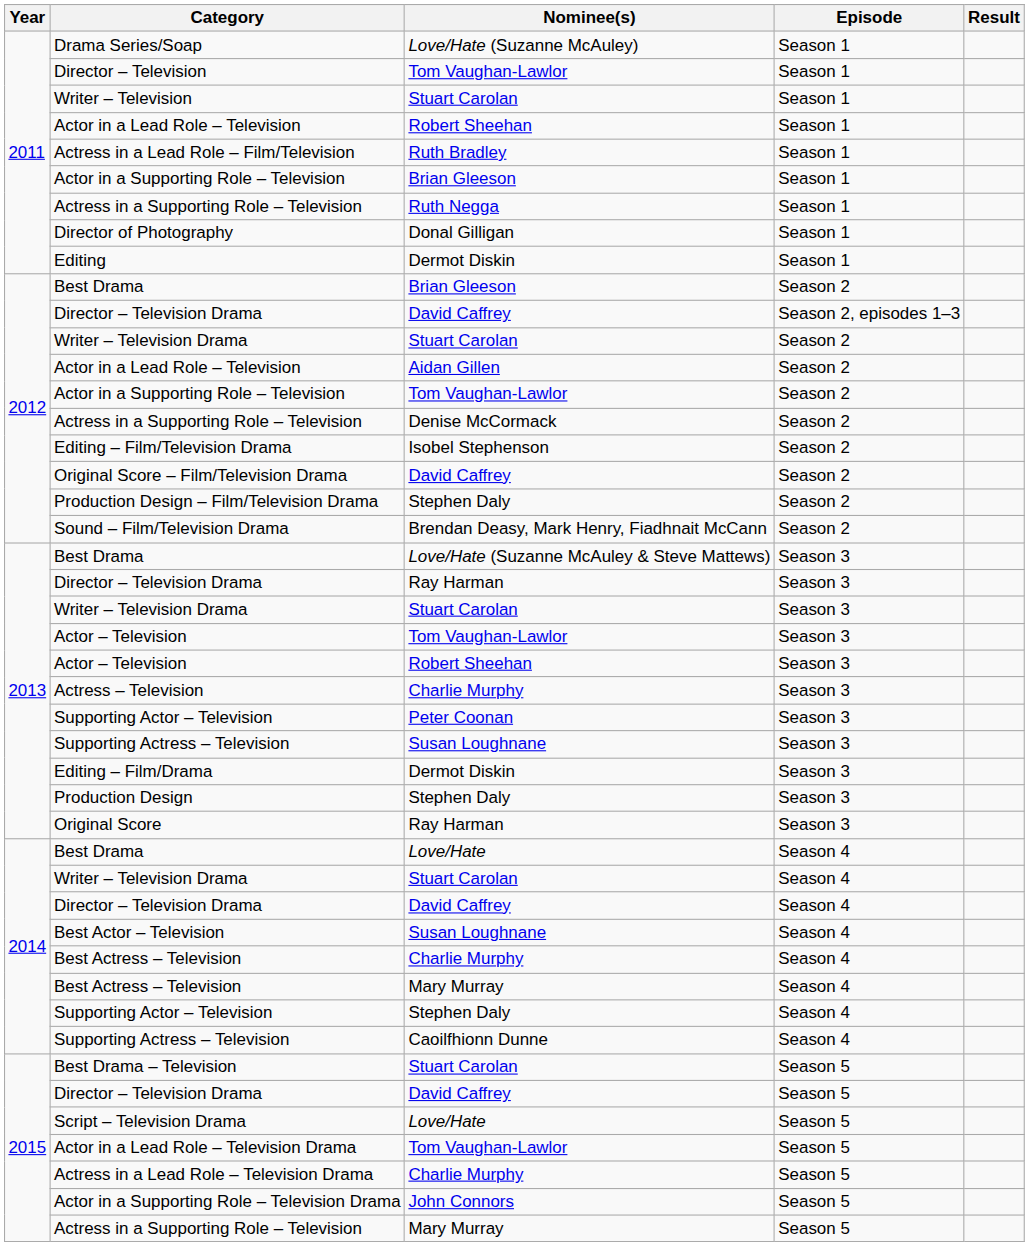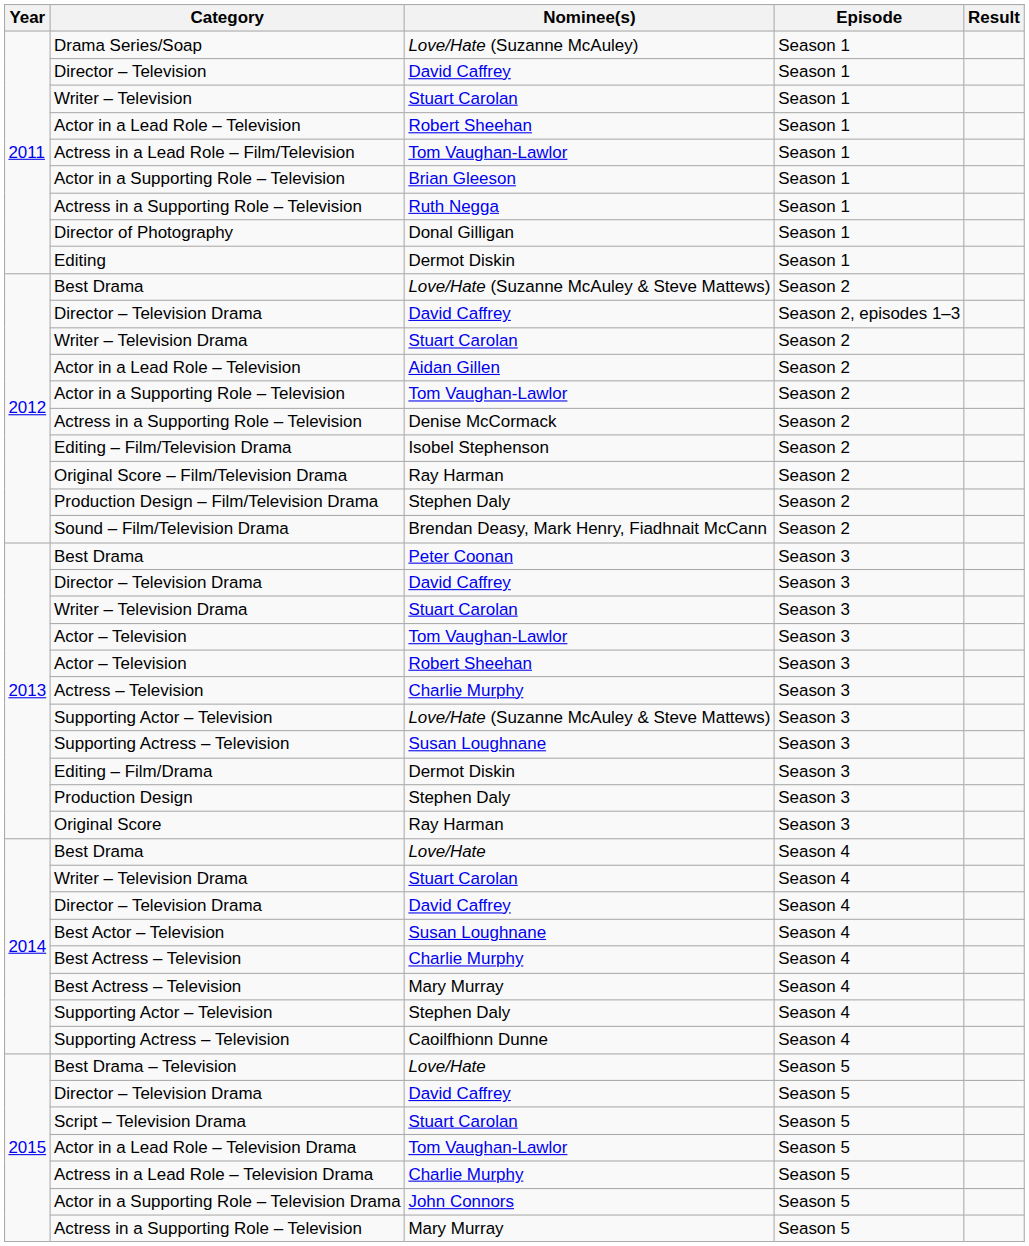Director – Television | Nominee(s): Tom Vaughan-Lawlor -> David Caffrey
Actress in a Lead Role – Film/Television | Nominee(s): Ruth Bradley -> Tom Vaughan-Lawlor
Best Drama / Season 2 | Nominee(s): Brian Gleeson -> Love/Hate (Suzanne McAuley & Steve Mattews)
Original Score – Film/Television Drama | Nominee(s): David Caffrey -> Ray Harman
Best Drama / Season 3 | Nominee(s): Love/Hate (Suzanne McAuley & Steve Mattews) -> Peter Coonan
Director – Television Drama / Season 3 | Nominee(s): Ray Harman -> David Caffrey
Supporting Actor – Television / Season 3 | Nominee(s): Peter Coonan -> Love/Hate (Suzanne McAuley & Steve Mattews)
Best Drama – Television | Nominee(s): Stuart Carolan -> Love/Hate
Script – Television Drama | Nominee(s): Love/Hate -> Stuart Carolan
